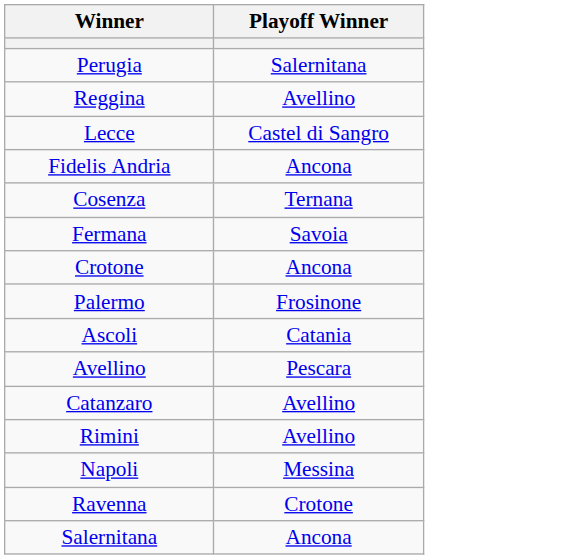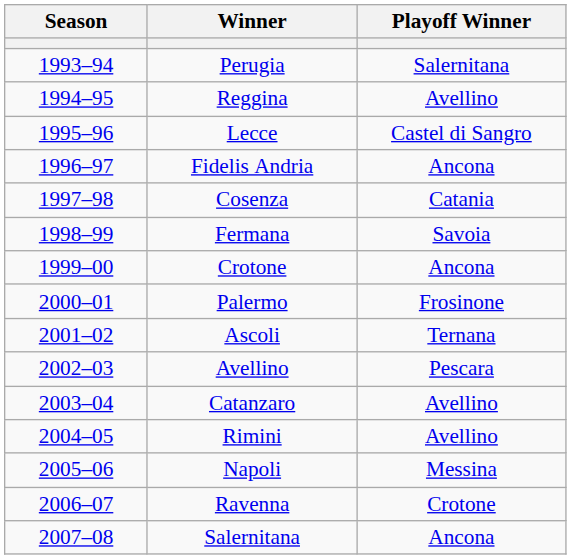+ column: Season | 1993–94 | 1994–95 | 1995–96 | 1996–97 | 1997–98 | 1998–99 | 1999–00 | 2000–01 | 2001–02 | 2002–03 | 2003–04 | 2004–05 | 2005–06 | 2006–07 | 2007–08
Cosenza | Playoff Winner: Ternana -> Catania
Ascoli | Playoff Winner: Catania -> Ternana
